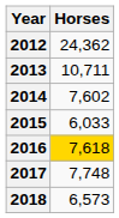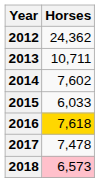2017 | Horses: 7,748 -> 7,478
2018 | Horses: no background -> pink background
